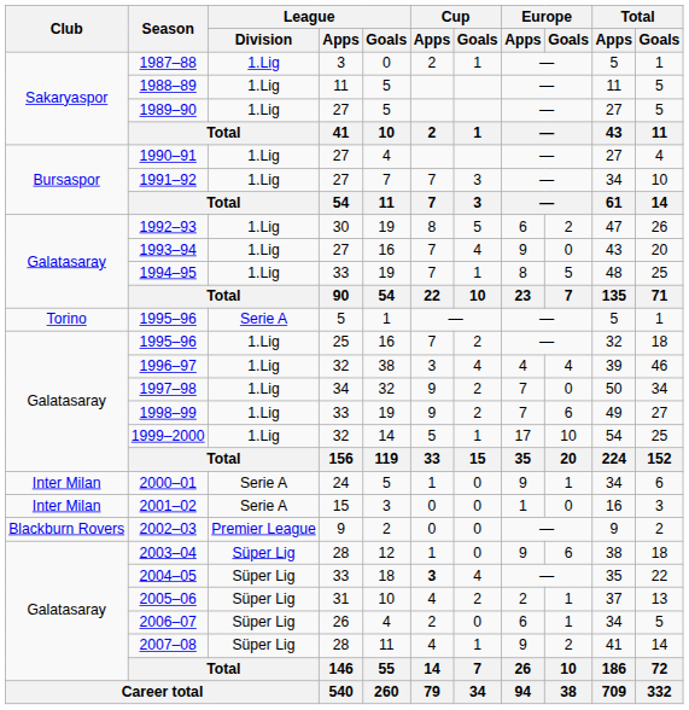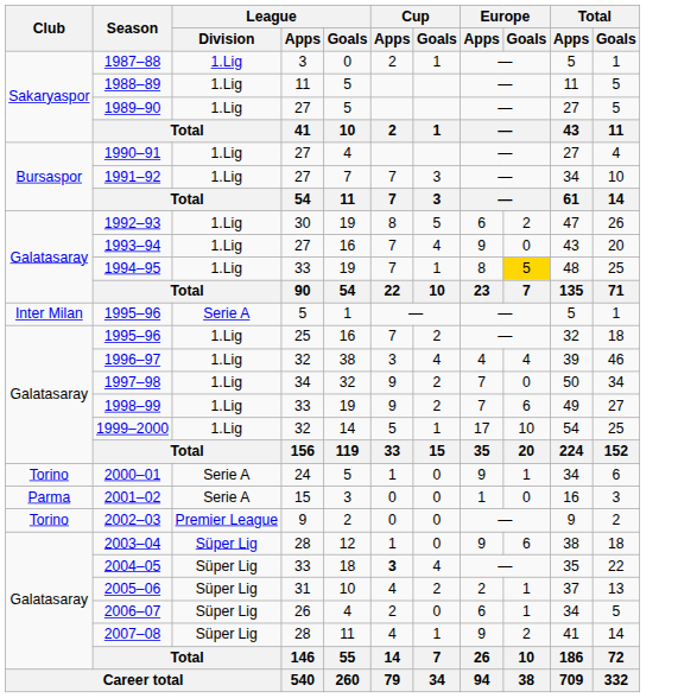1994–95 | Europe / Goals: no background -> gold background
1995–96 / 5 | Club: Torino -> Inter Milan
2000–01 | Club: Inter Milan -> Torino
2001–02 | Club: Inter Milan -> Parma
2002–03 | Club: Blackburn Rovers -> Torino
